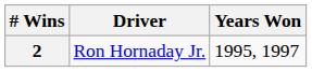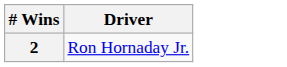- column: Years Won | 1995, 1997
